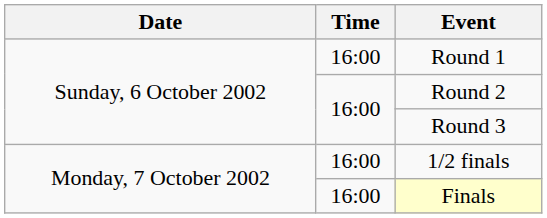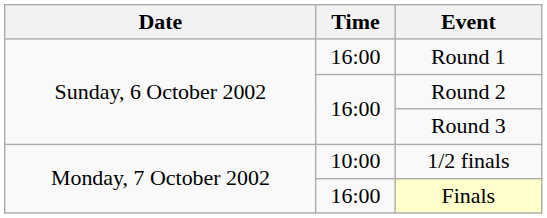1/2 finals | Time: 16:00 -> 10:00
